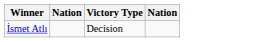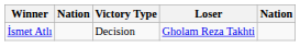+ column: Loser | Gholam Reza Takhti
